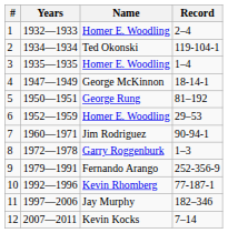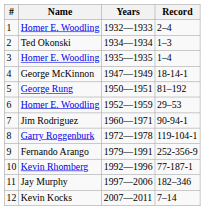columns swapped: Name <-> Years
2 | Record: 119-104-1 -> 1–3
8 | Record: 1–3 -> 119-104-1
